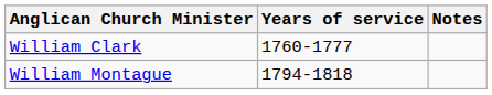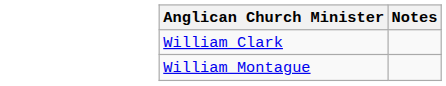- column: Years of service | 1760-1777 | 1794-1818
